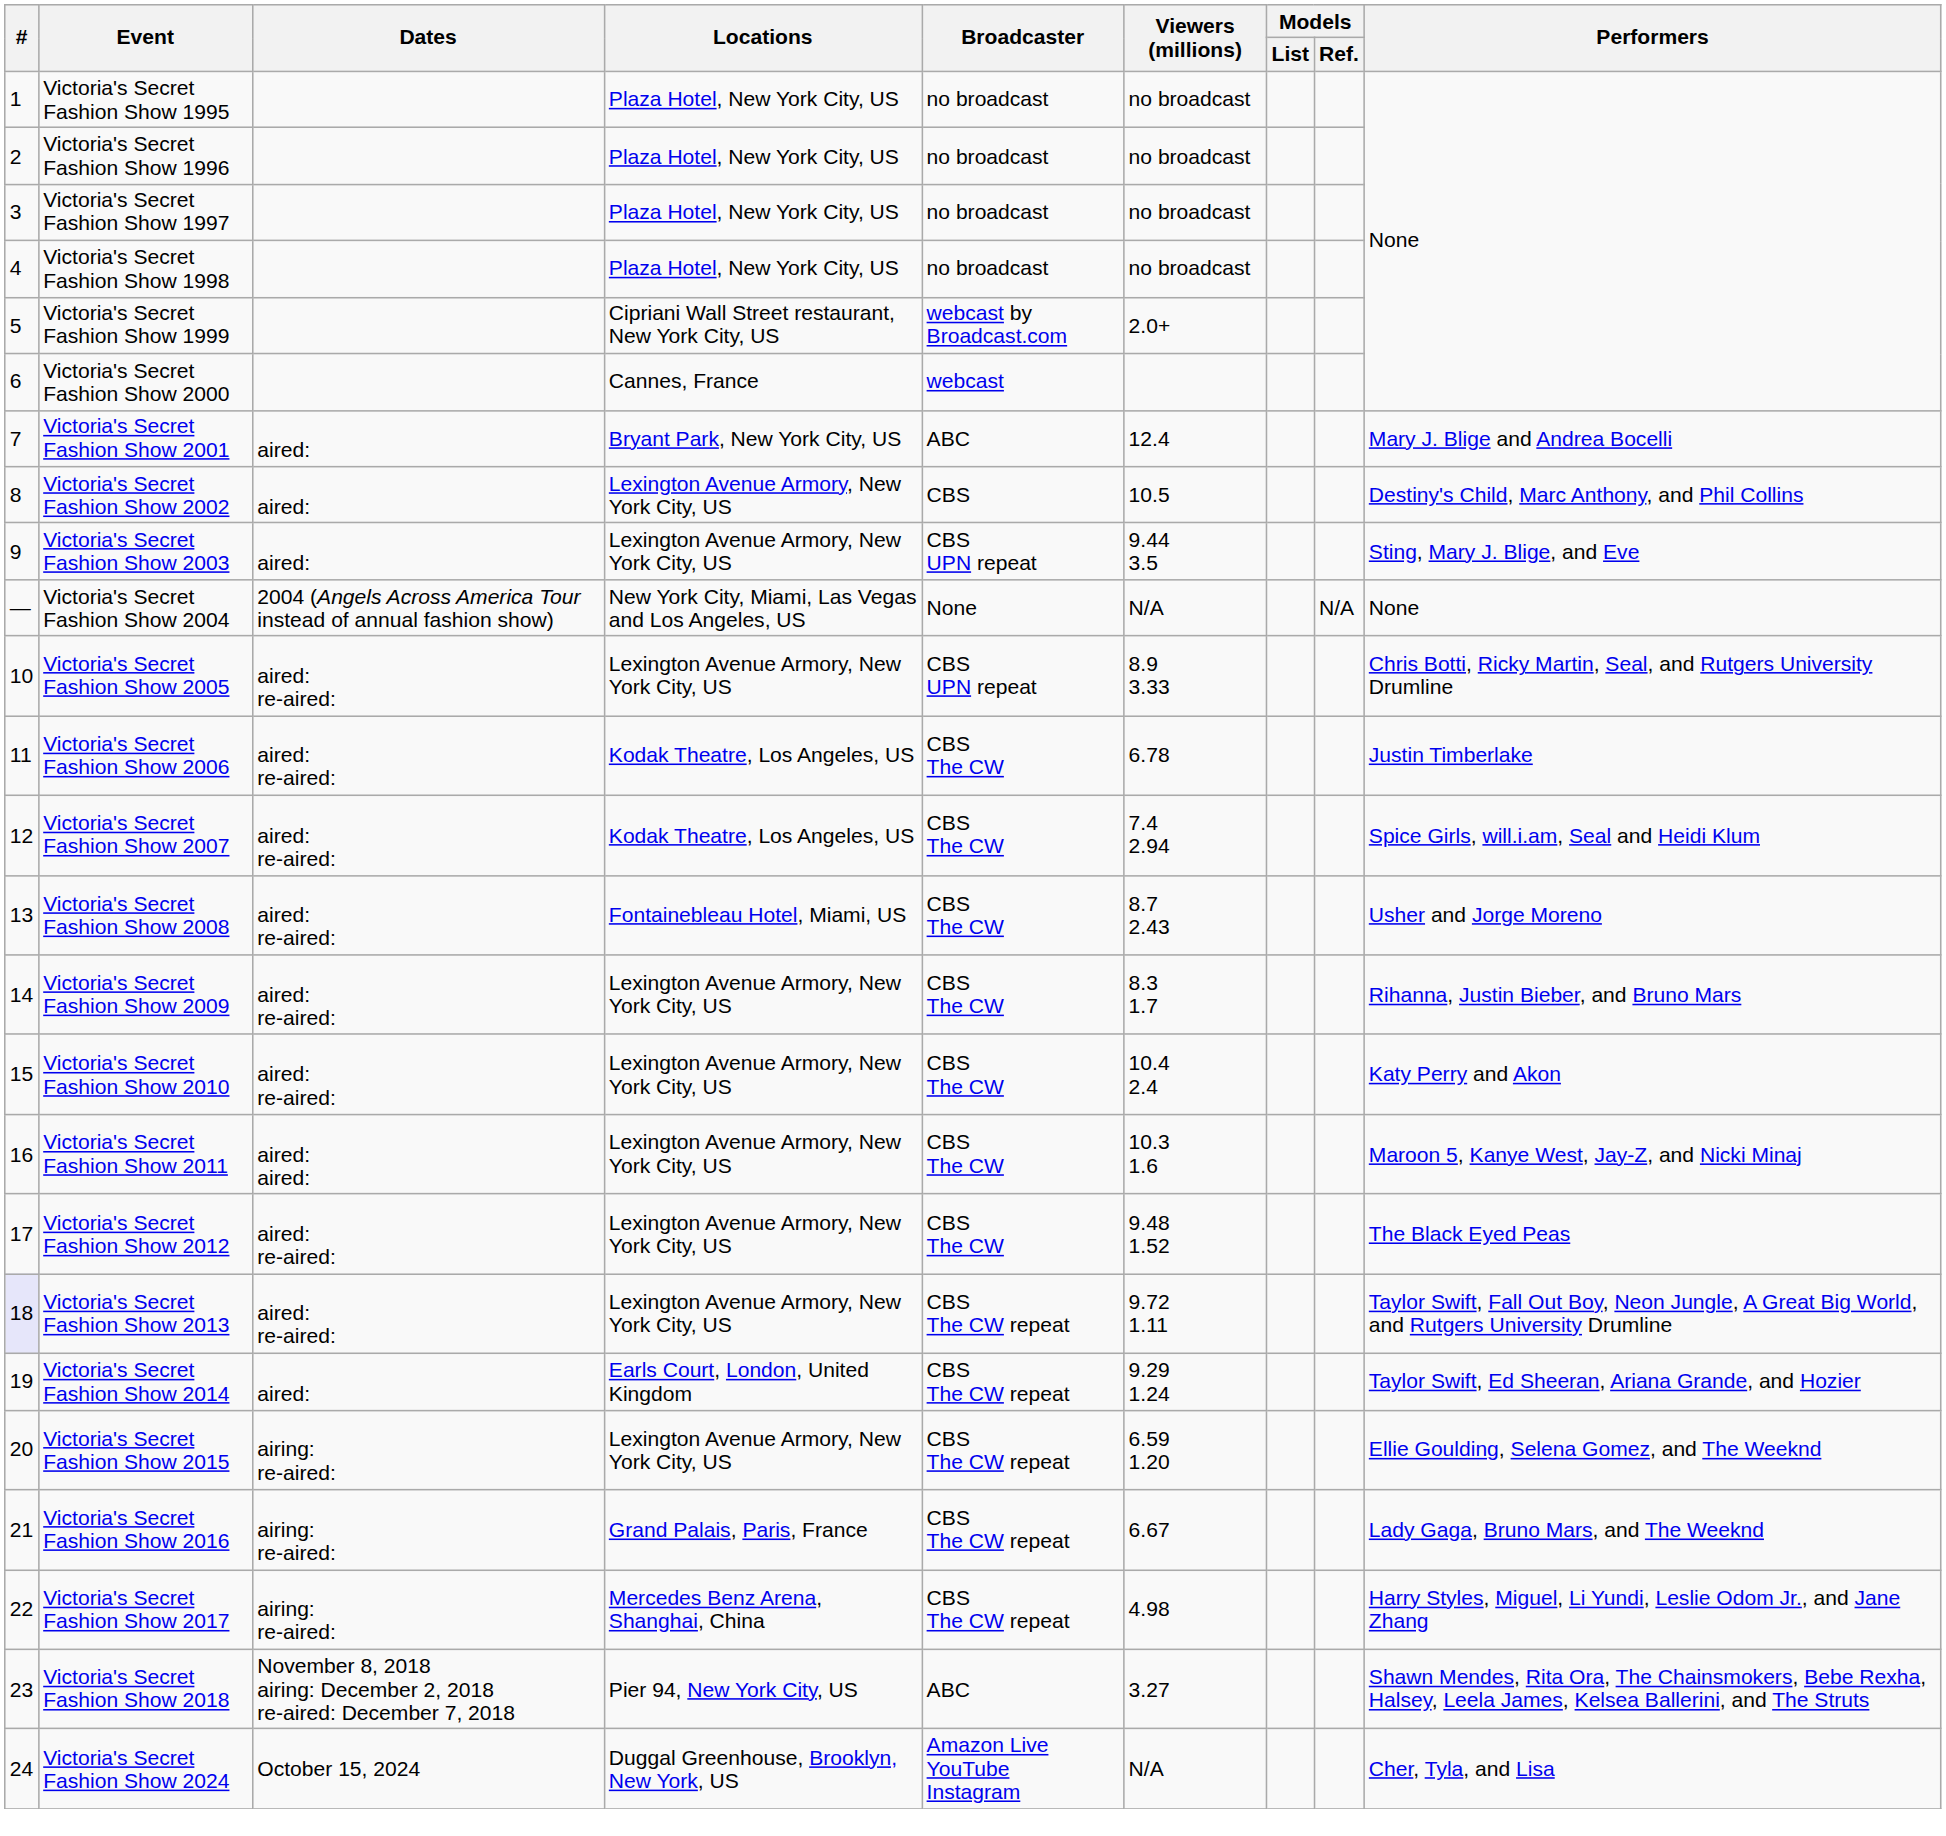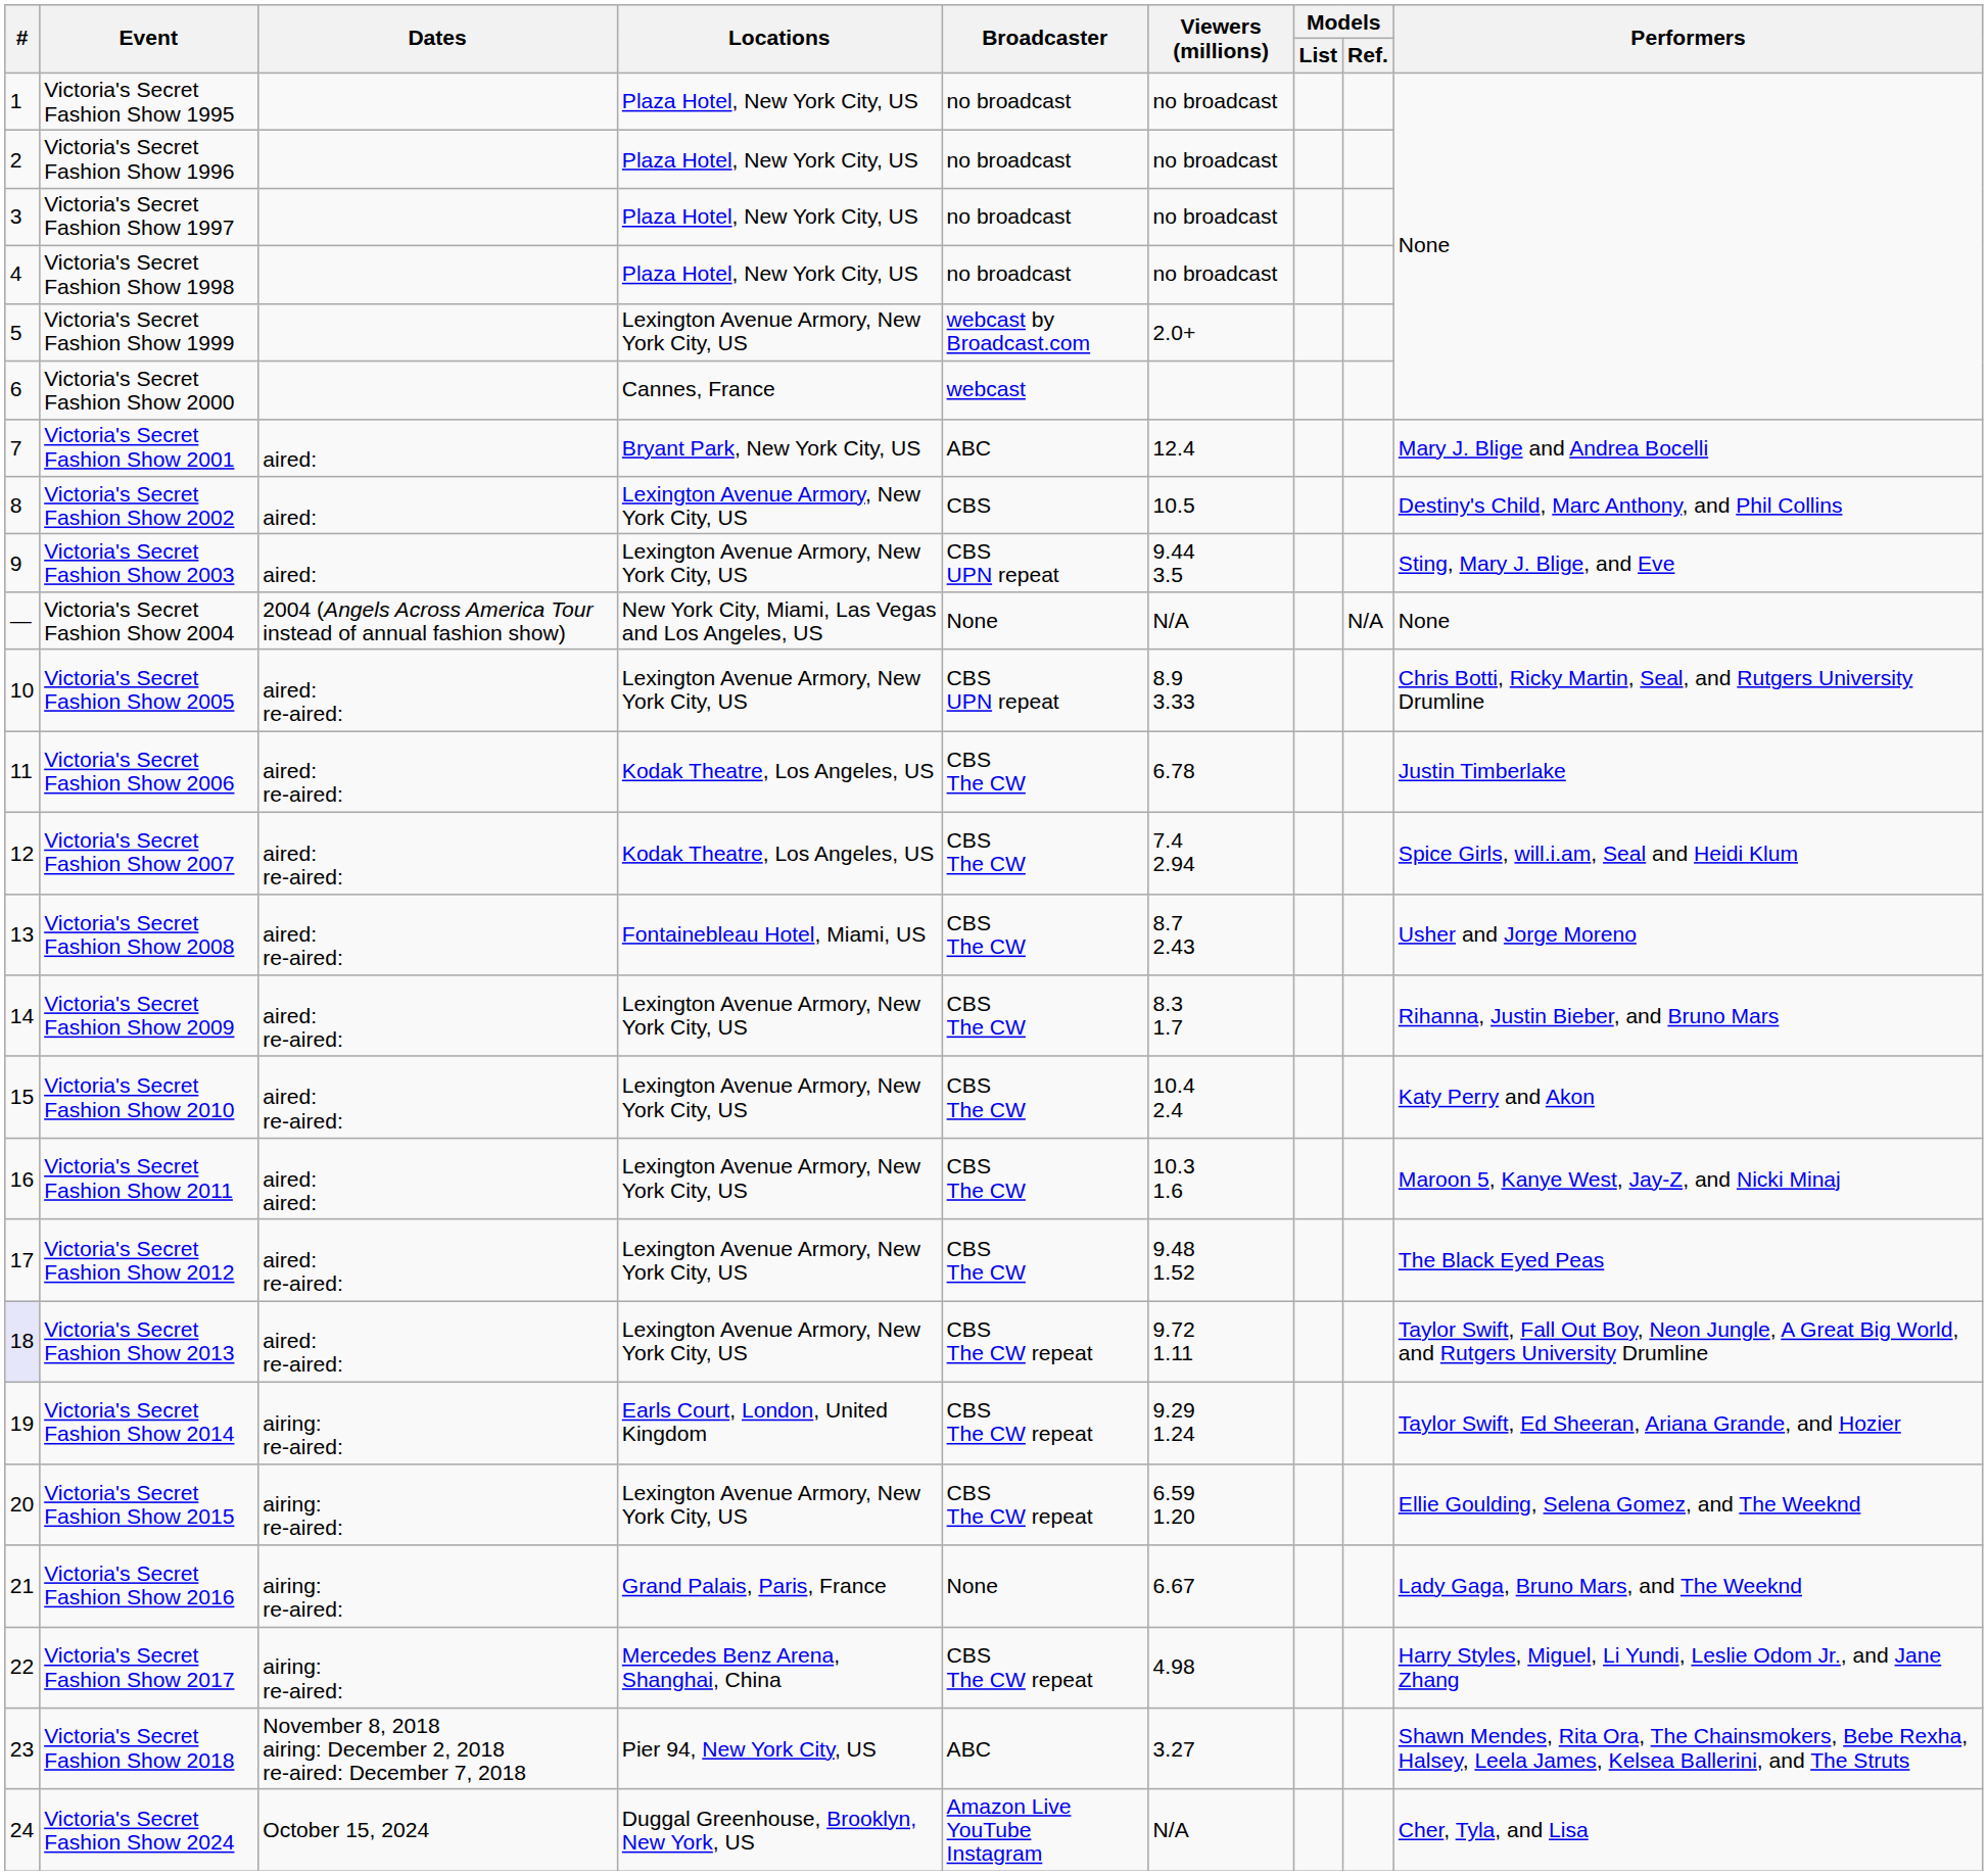Victoria's Secret Fashion Show 1999 | Locations: Cipriani Wall Street restaurant, New York City, US -> Lexington Avenue Armory, New York City, US
Victoria's Secret Fashion Show 2014 | Dates: aired: -> airing: re-aired:
Victoria's Secret Fashion Show 2016 | Broadcaster: CBS The CW repeat -> None
